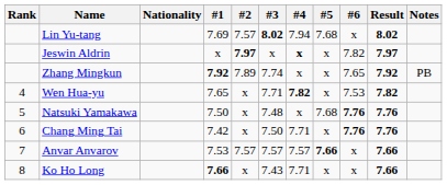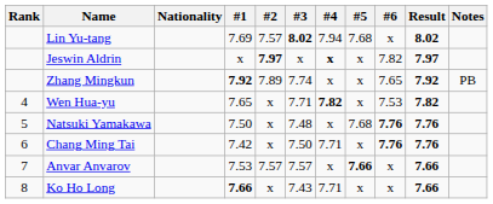Anvar Anvarov | #4: 7.57 -> x
